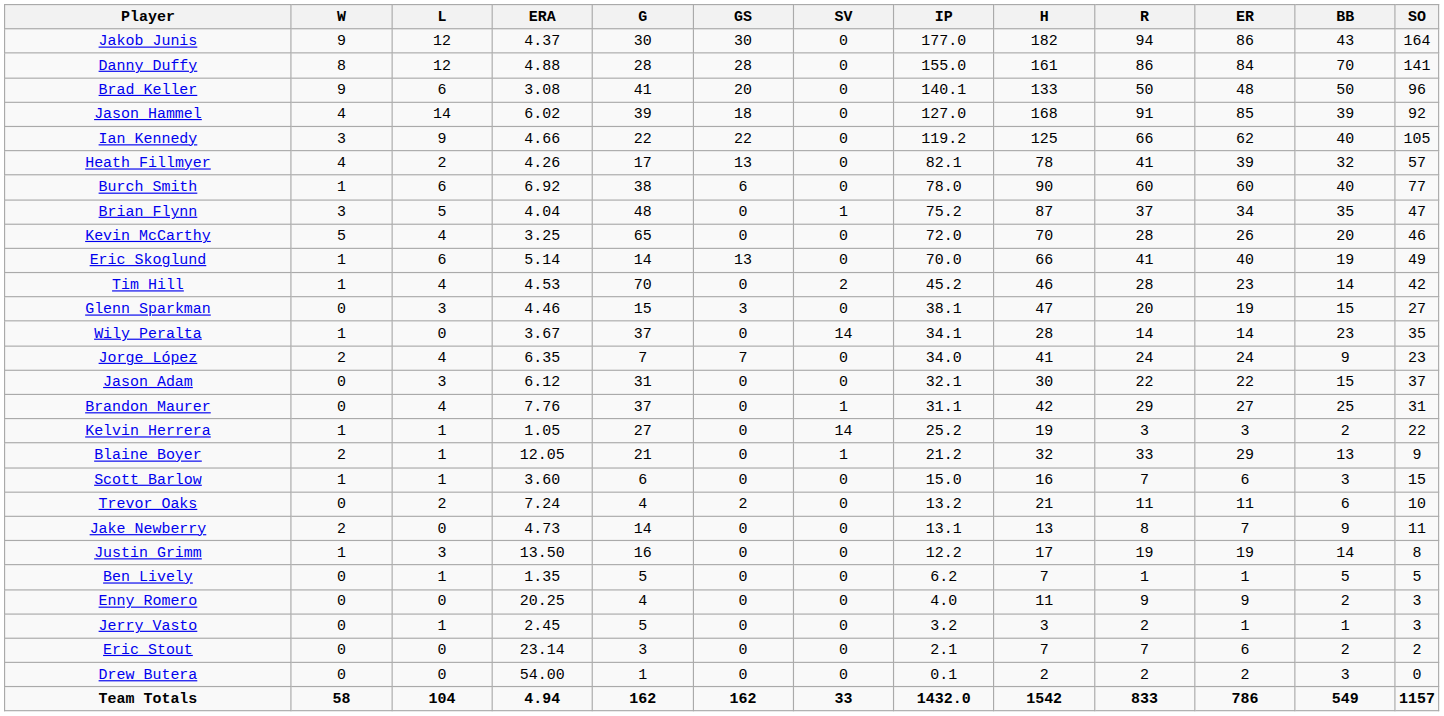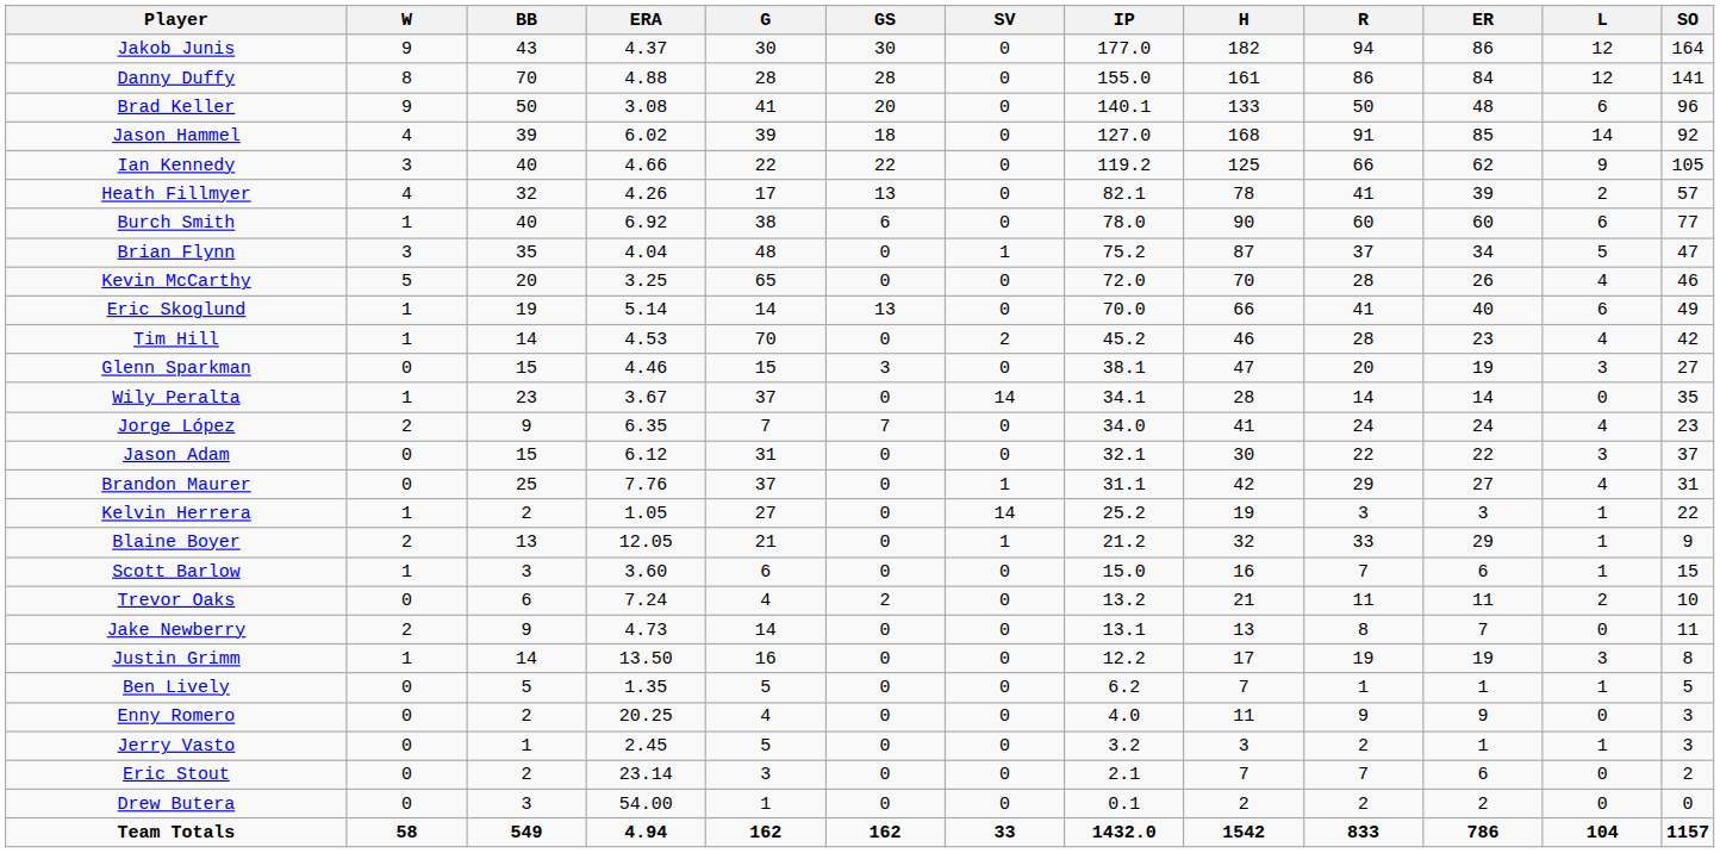columns swapped: L <-> BB
